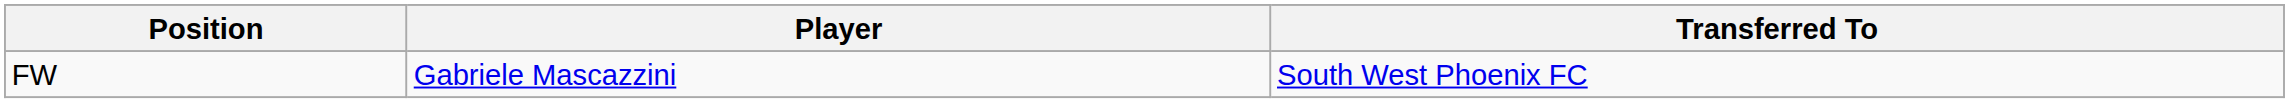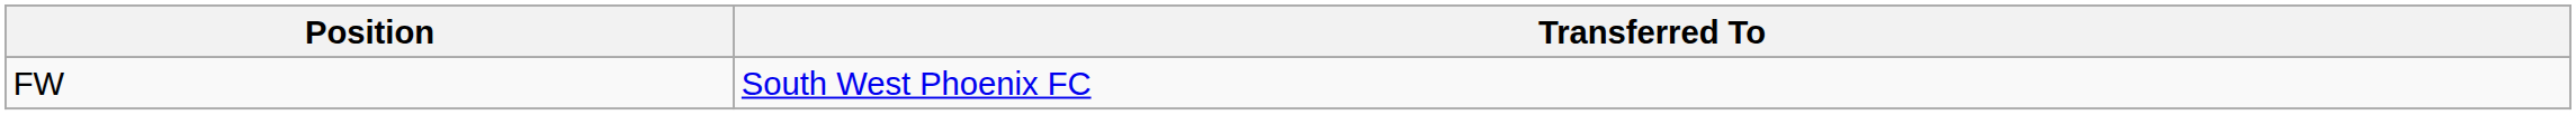- column: Player | Gabriele Mascazzini
